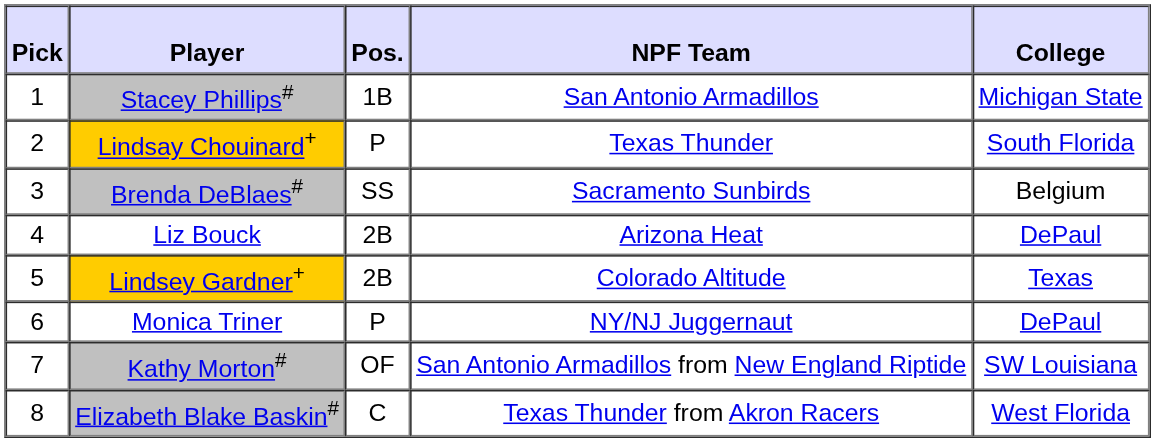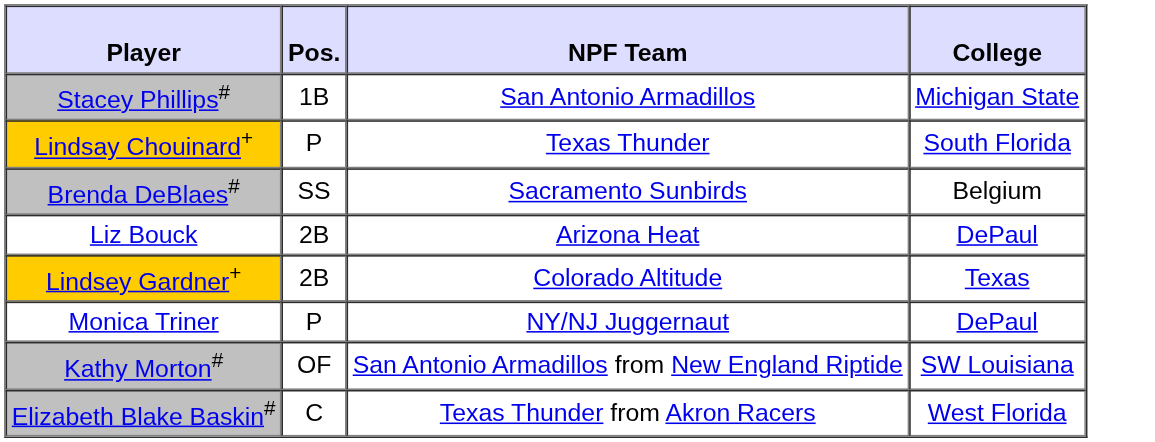- column: Pick | 1 | 2 | 3 | 4 | 5 | 6 | 7 | 8
